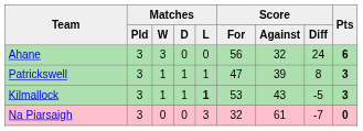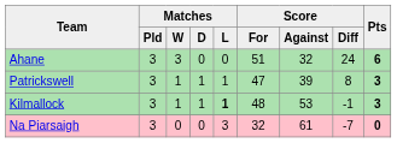Ahane | Score / For: 56 -> 51
Kilmallock | Score / For: 53 -> 48
Kilmallock | Score / Against: 43 -> 53
Kilmallock | Score / Diff: -5 -> -1
